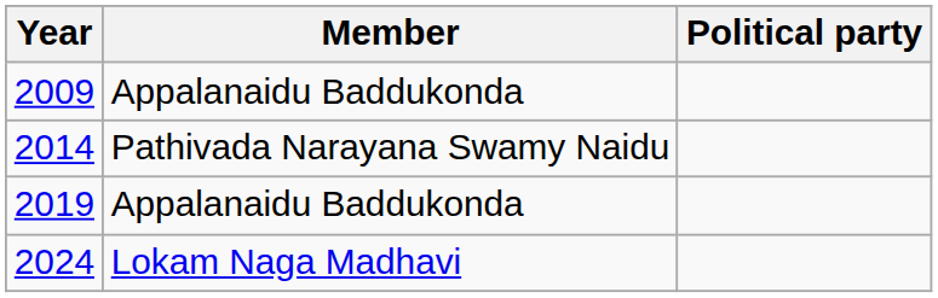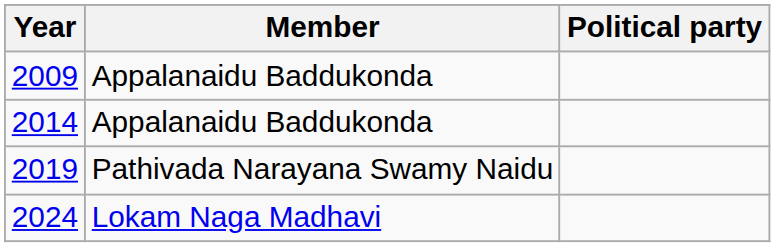2014 | Member: Pathivada Narayana Swamy Naidu -> Appalanaidu Baddukonda
2019 | Member: Appalanaidu Baddukonda -> Pathivada Narayana Swamy Naidu
